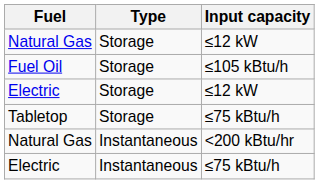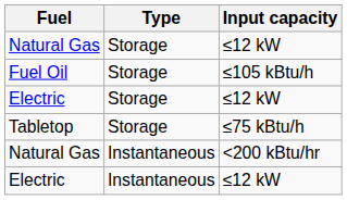Electric / Instantaneous | Input capacity: ≤75 kBtu/h -> ≤12 kW
